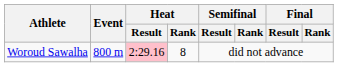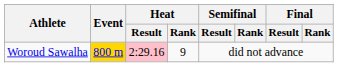Woroud Sawalha | Event: no background -> gold background
Woroud Sawalha | Heat / Rank: 8 -> 9
